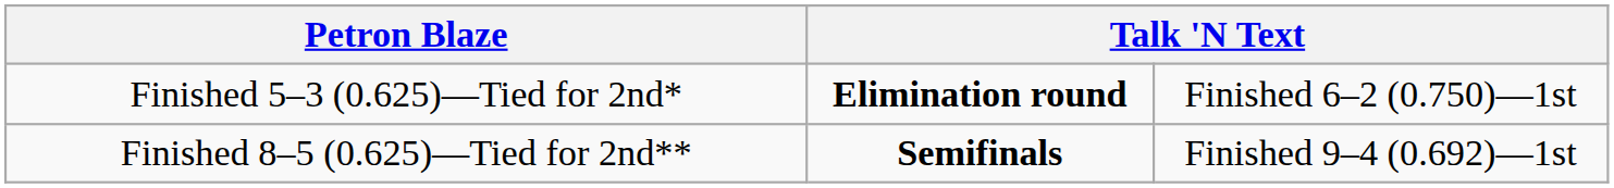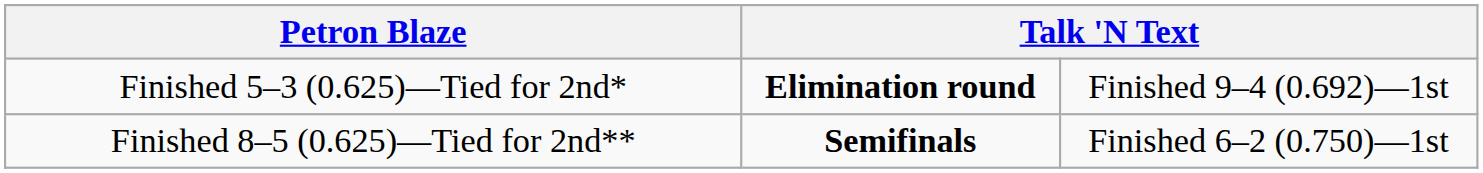Finished 5–3 (0.625)—Tied for 2nd* | column 4: Finished 6–2 (0.750)—1st -> Finished 9–4 (0.692)—1st
Finished 8–5 (0.625)—Tied for 2nd** | column 4: Finished 9–4 (0.692)—1st -> Finished 6–2 (0.750)—1st
